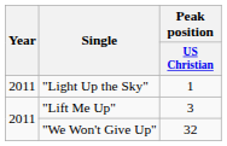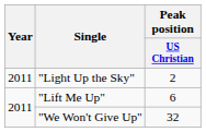"Light Up the Sky" | Peak position / US Christian: 1 -> 2
"Lift Me Up" | Peak position / US Christian: 3 -> 6
